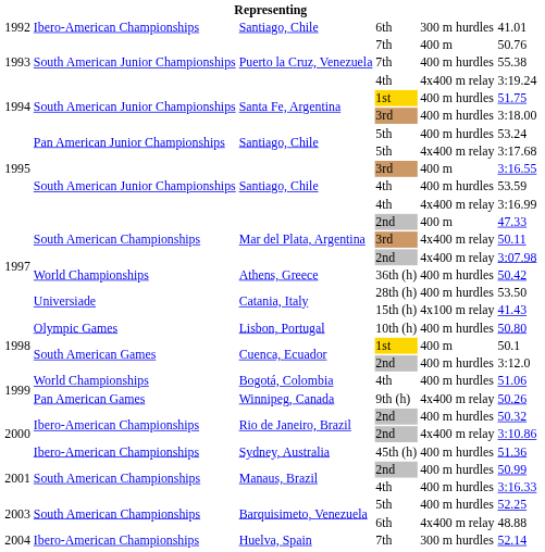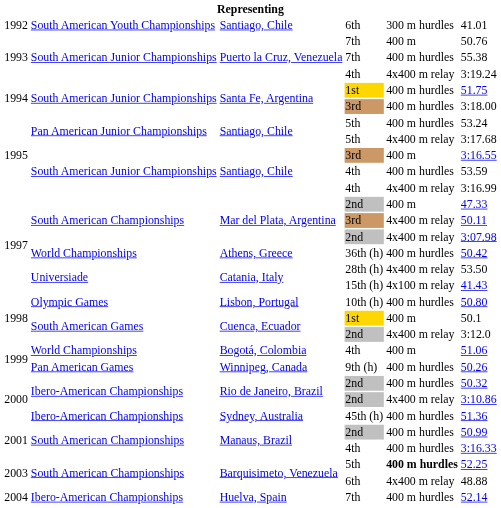Santiago, Chile / 6th | column 2: Ibero-American Championships -> South American Youth Championships
Catania, Italy / 28th (h) | column 5: 400 m hurdles -> 4x400 m relay
Cuenca, Ecuador / 2nd | column 5: 400 m hurdles -> 4x400 m relay
Bogotá, Colombia | column 5: 400 m hurdles -> 400 m
Winnipeg, Canada | column 5: 4x400 m relay -> 400 m hurdles
Barquisimeto, Venezuela / 5th | column 5: normal -> bold
Huelva, Spain | column 5: 300 m hurdles -> 400 m hurdles
